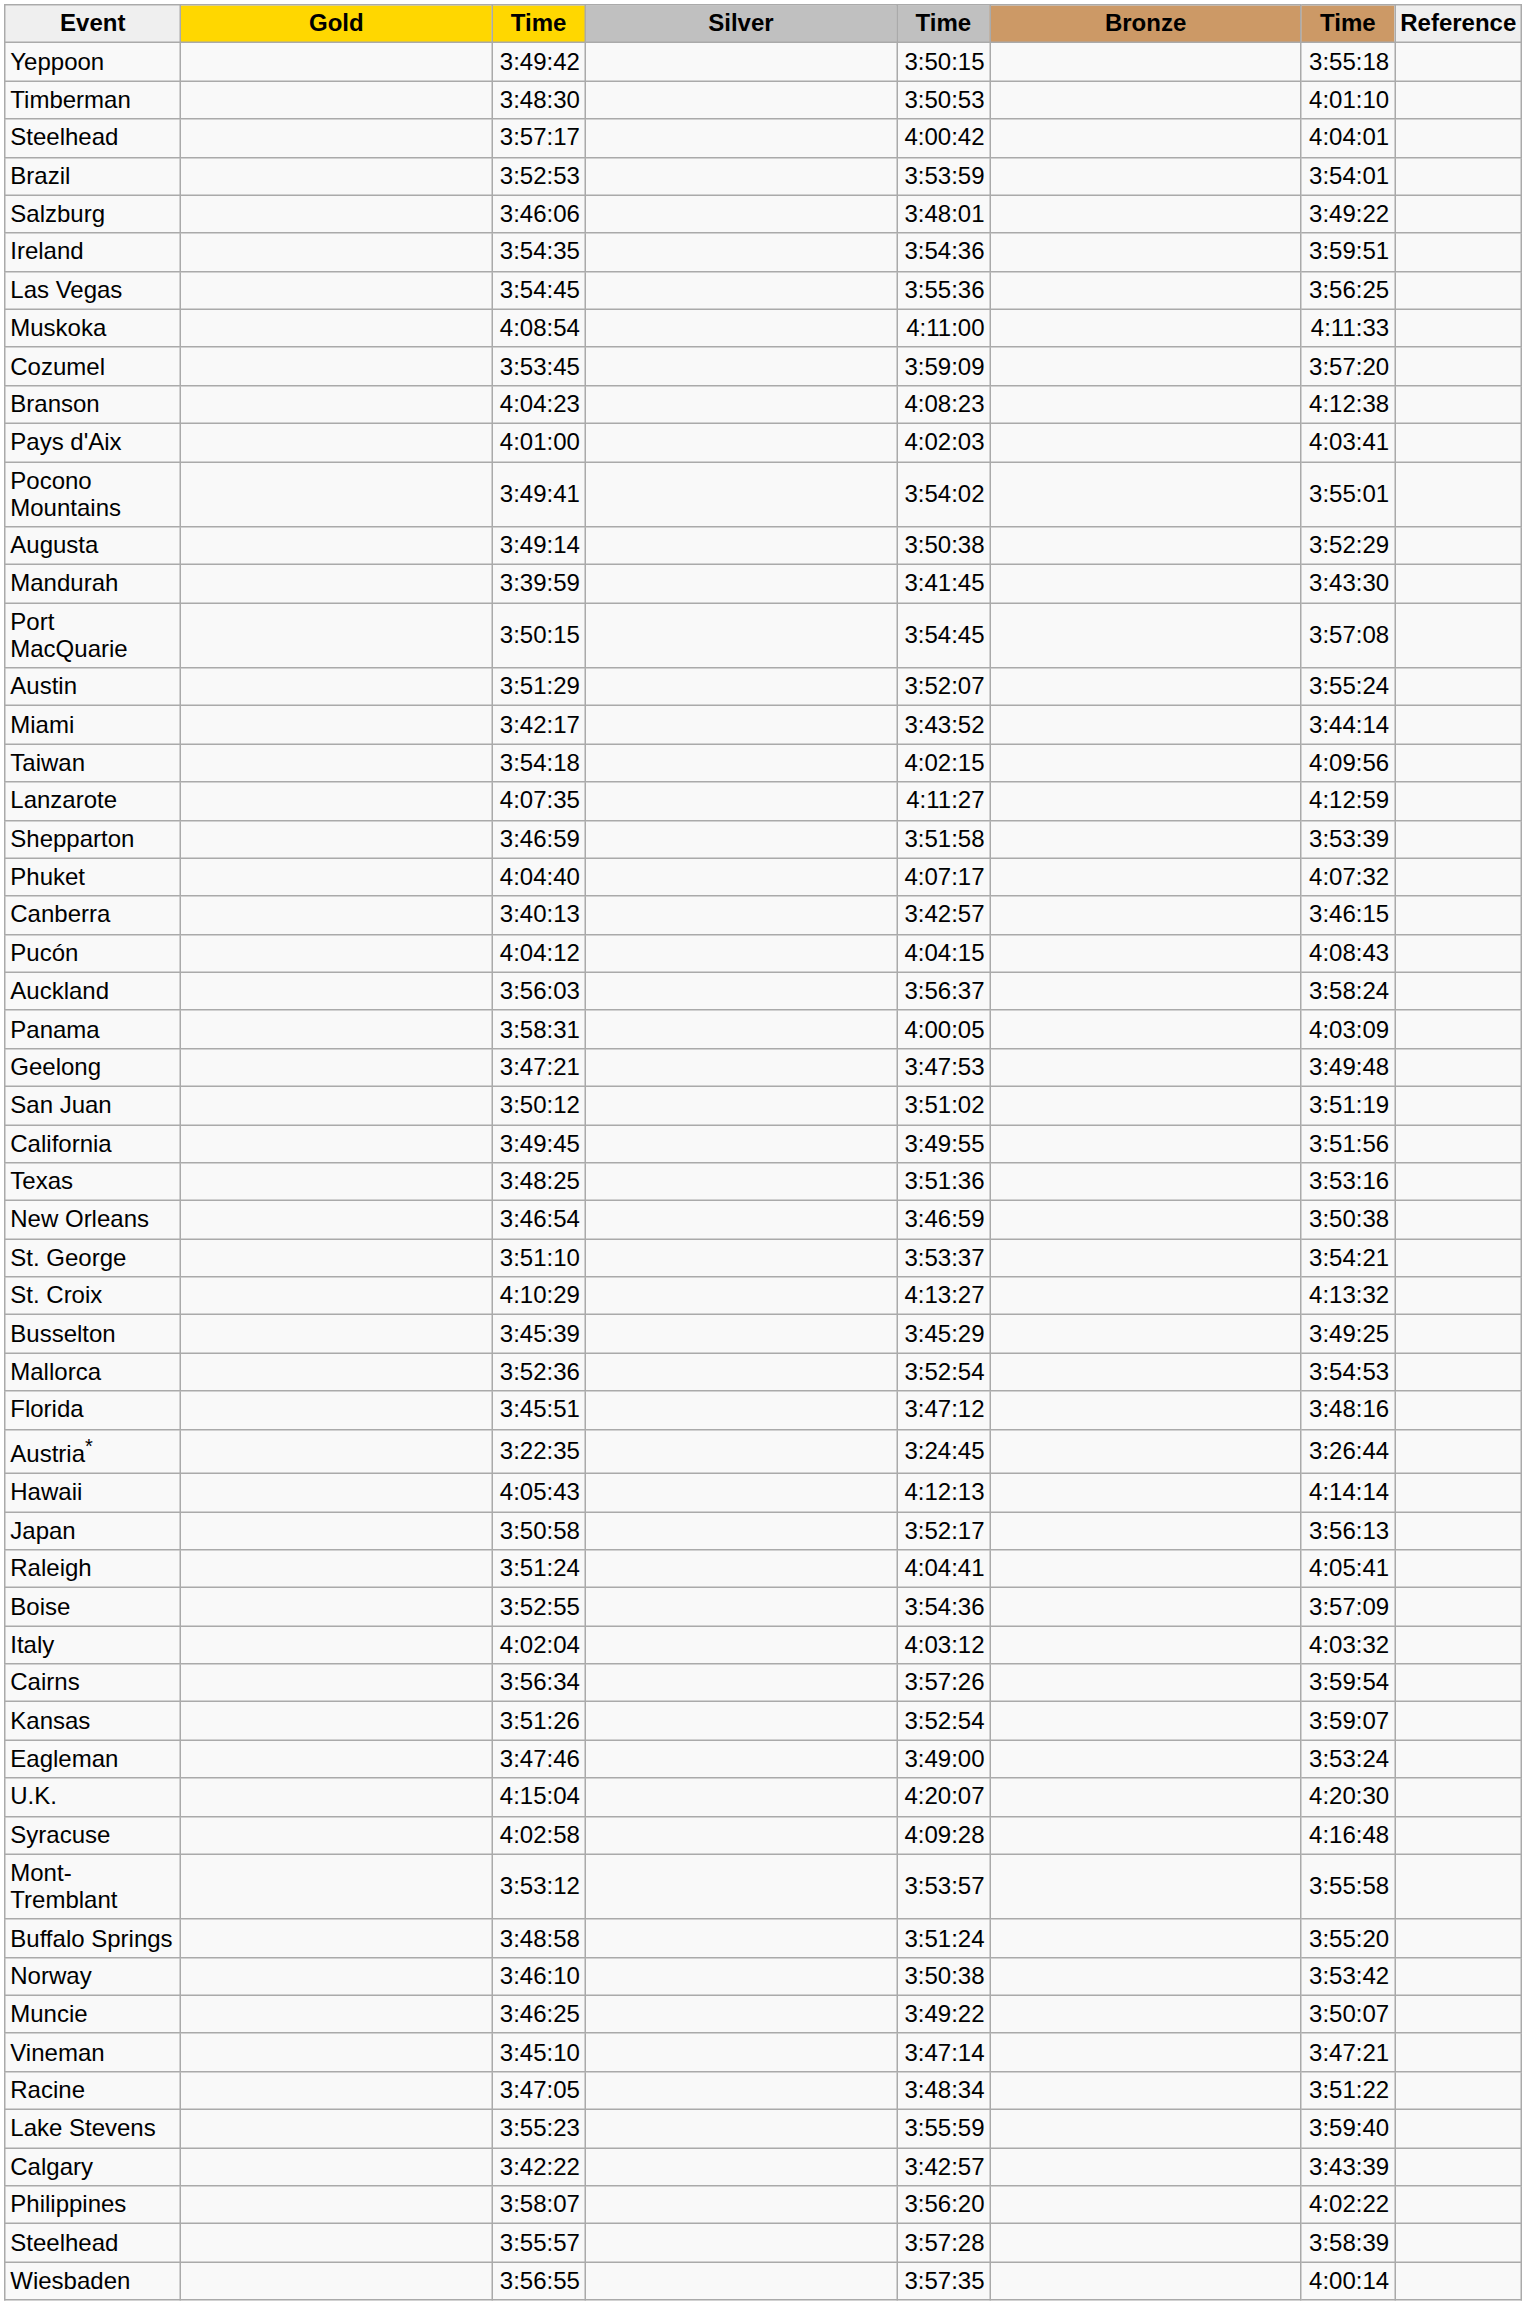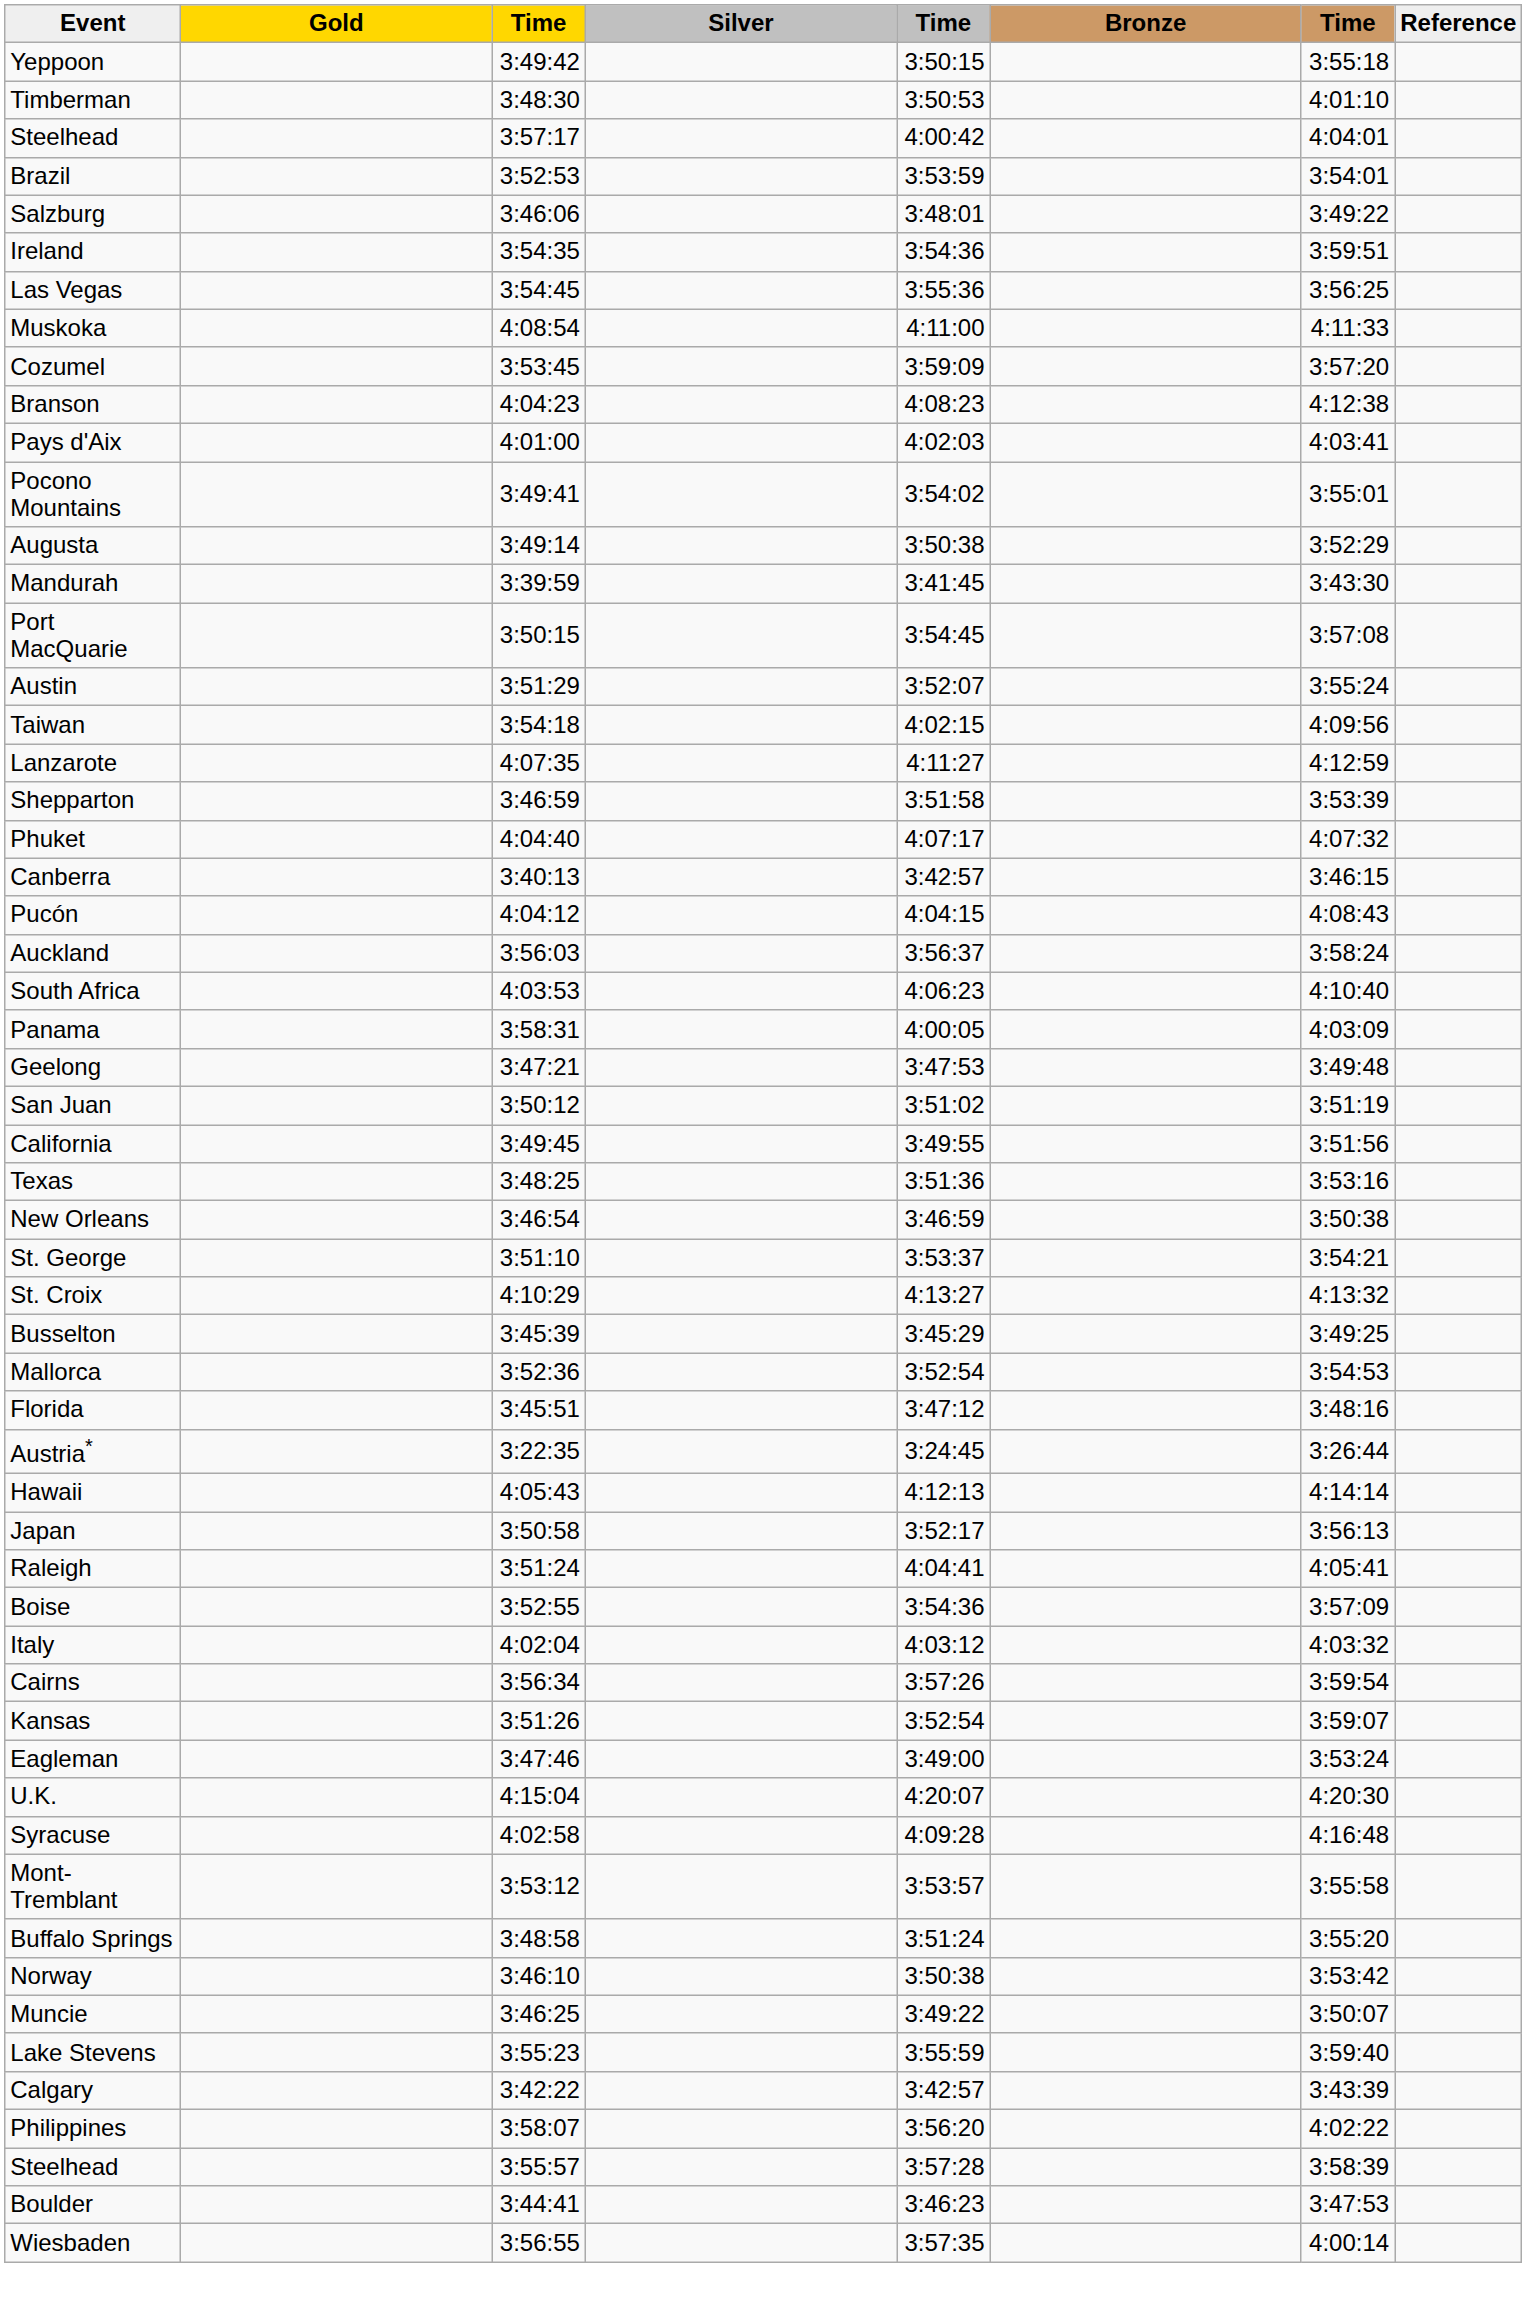- row: Miami | 3:42:17 | 3:43:52 | 3:44:14
+ row: South Africa | 4:03:53 | 4:06:23 | 4:10:40
- row: Vineman | 3:45:10 | 3:47:14 | 3:47:21
- row: Racine | 3:47:05 | 3:48:34 | 3:51:22
+ row: Boulder | 3:44:41 | 3:46:23 | 3:47:53
